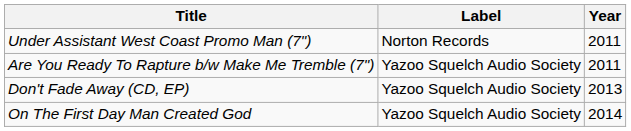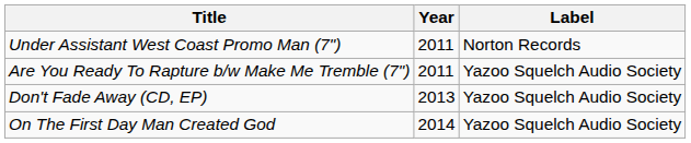columns swapped: Year <-> Label
